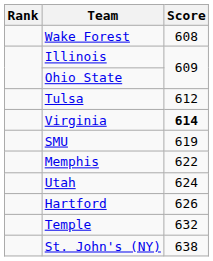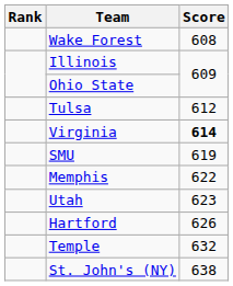Utah | Score: 624 -> 623
